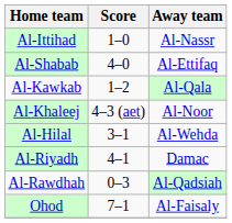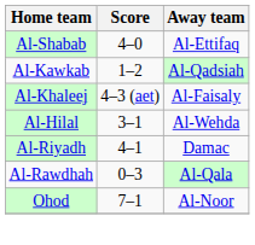- row: Al-Ittihad | 1–0 | Al-Nassr
Al-Kawkab | Away team: Al-Qala -> Al-Qadsiah
Al-Khaleej | Away team: Al-Noor -> Al-Faisaly
Al-Rawdhah | Away team: Al-Qadsiah -> Al-Qala
Ohod | Away team: Al-Faisaly -> Al-Noor
